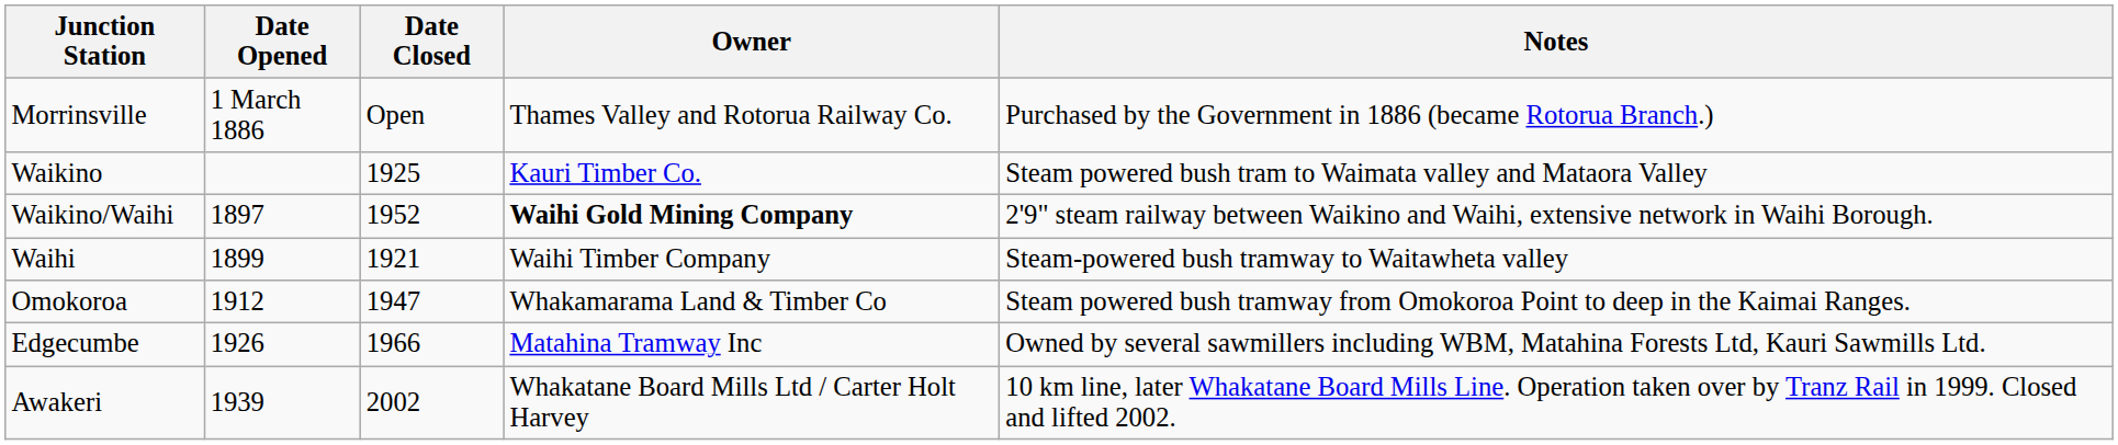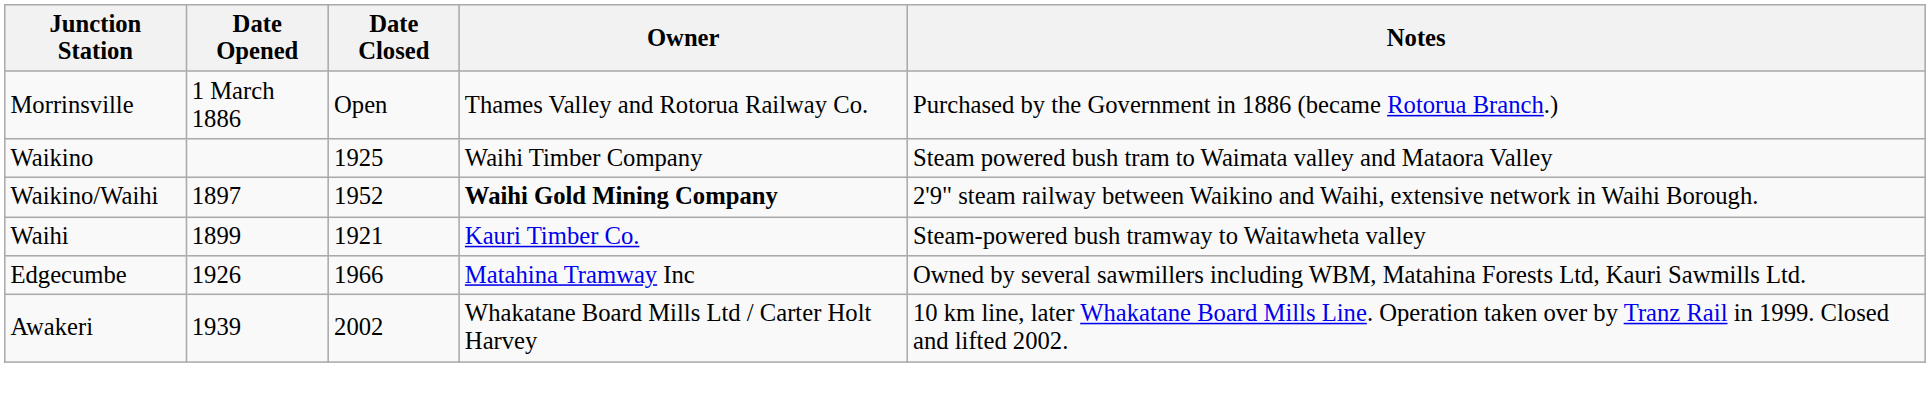Waikino | Owner: Kauri Timber Co. -> Waihi Timber Company
Waihi | Owner: Waihi Timber Company -> Kauri Timber Co.
- row: Omokoroa | 1912 | 1947 | Whakamarama Land & Timber Co | Steam powered bush tramway from Omokoroa Point to deep in the Kaimai Ranges.
